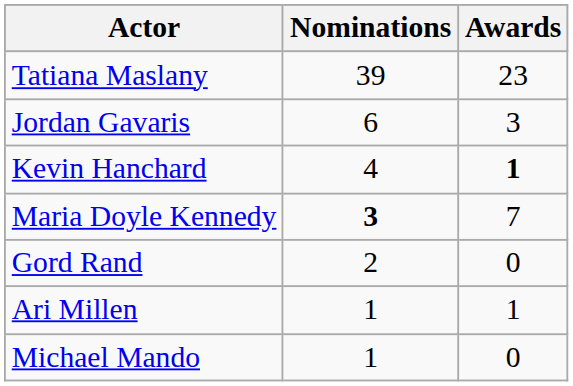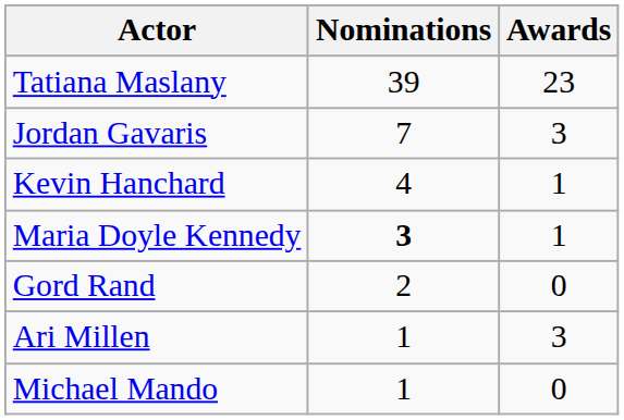Jordan Gavaris | Nominations: 6 -> 7
Kevin Hanchard | Awards: bold -> normal
Maria Doyle Kennedy | Awards: 7 -> 1
Ari Millen | Awards: 1 -> 3
